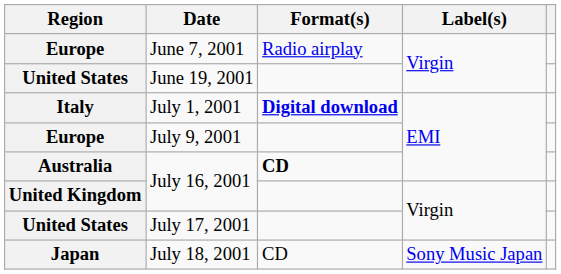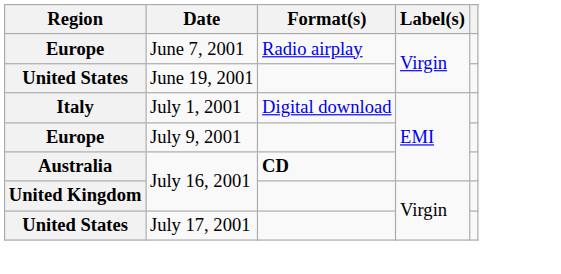July 1, 2001 | Format(s): bold -> normal
- row: Japan | July 18, 2001 | CD | Sony Music Japan
